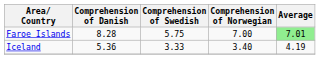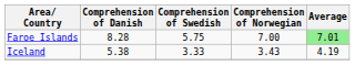Iceland | Comprehension of Danish: 5.36 -> 5.38
Iceland | Comprehension of Norwegian: 3.40 -> 3.43
